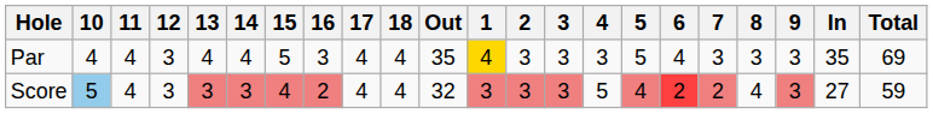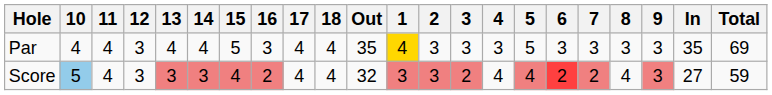Par | 6: 4 -> 3
Score | 3: 3 -> 2
Score | 4: 5 -> 4
